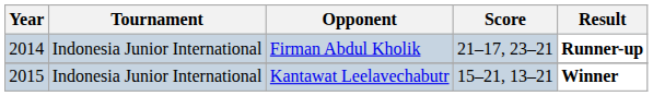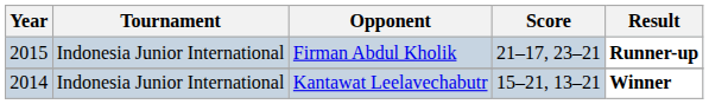Firman Abdul Kholik | Year: 2014 -> 2015
Kantawat Leelavechabutr | Year: 2015 -> 2014
